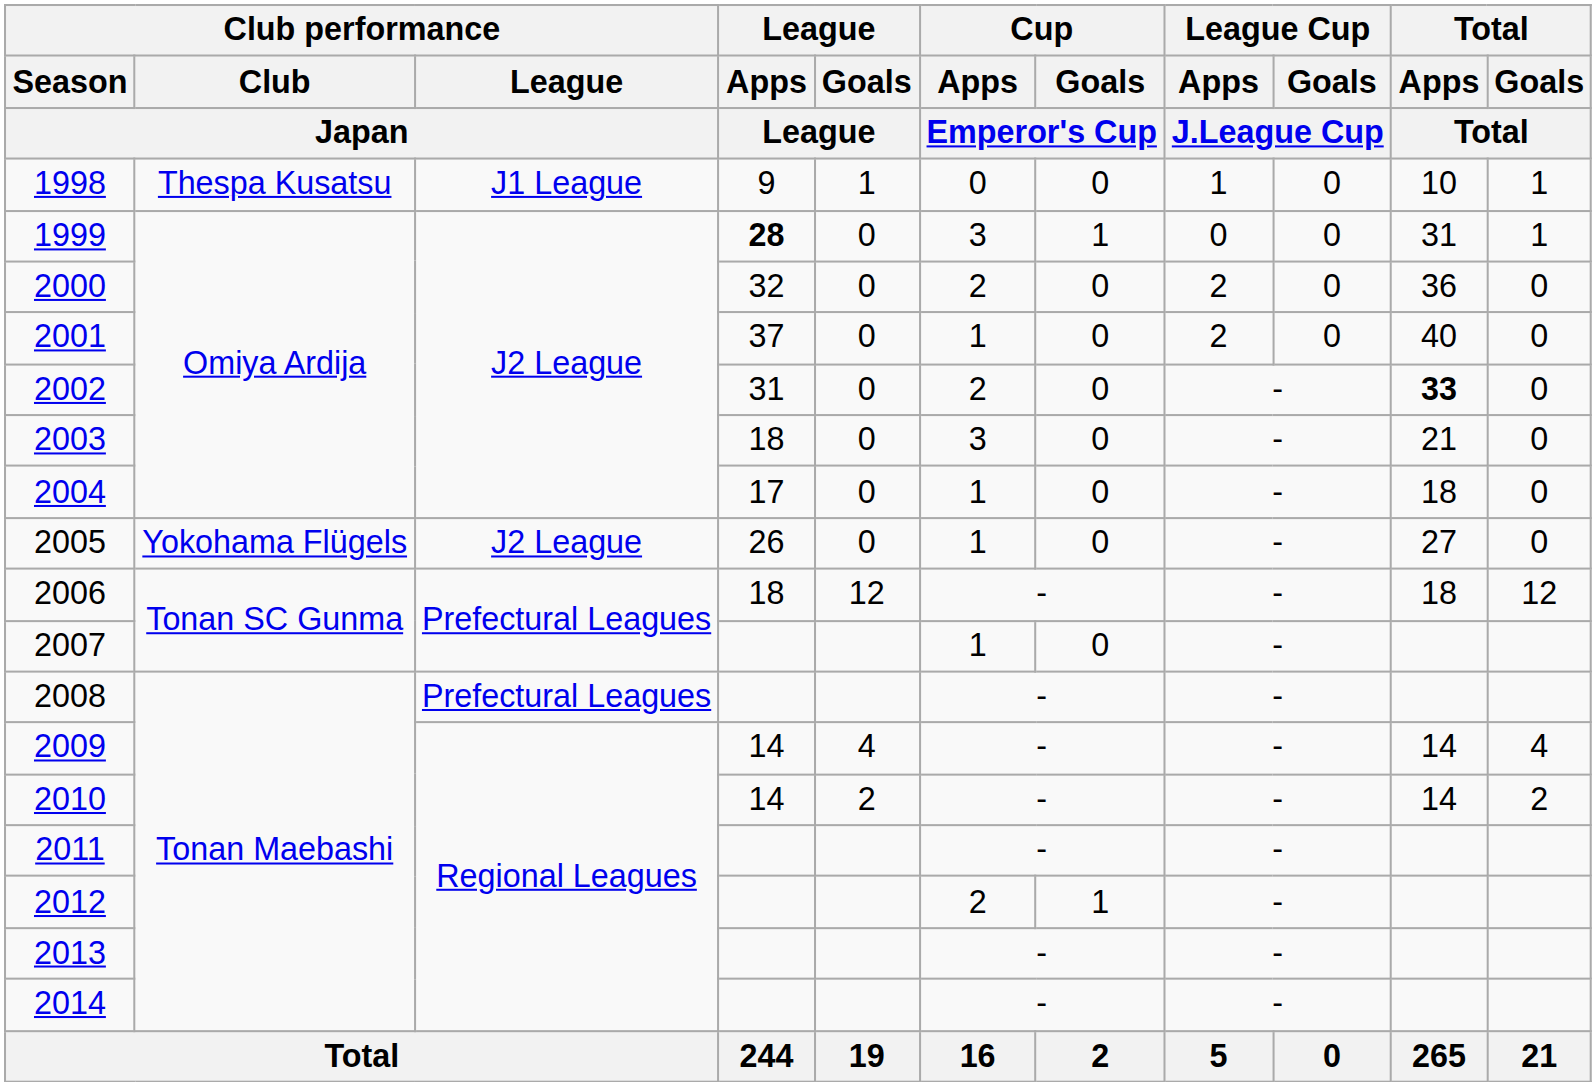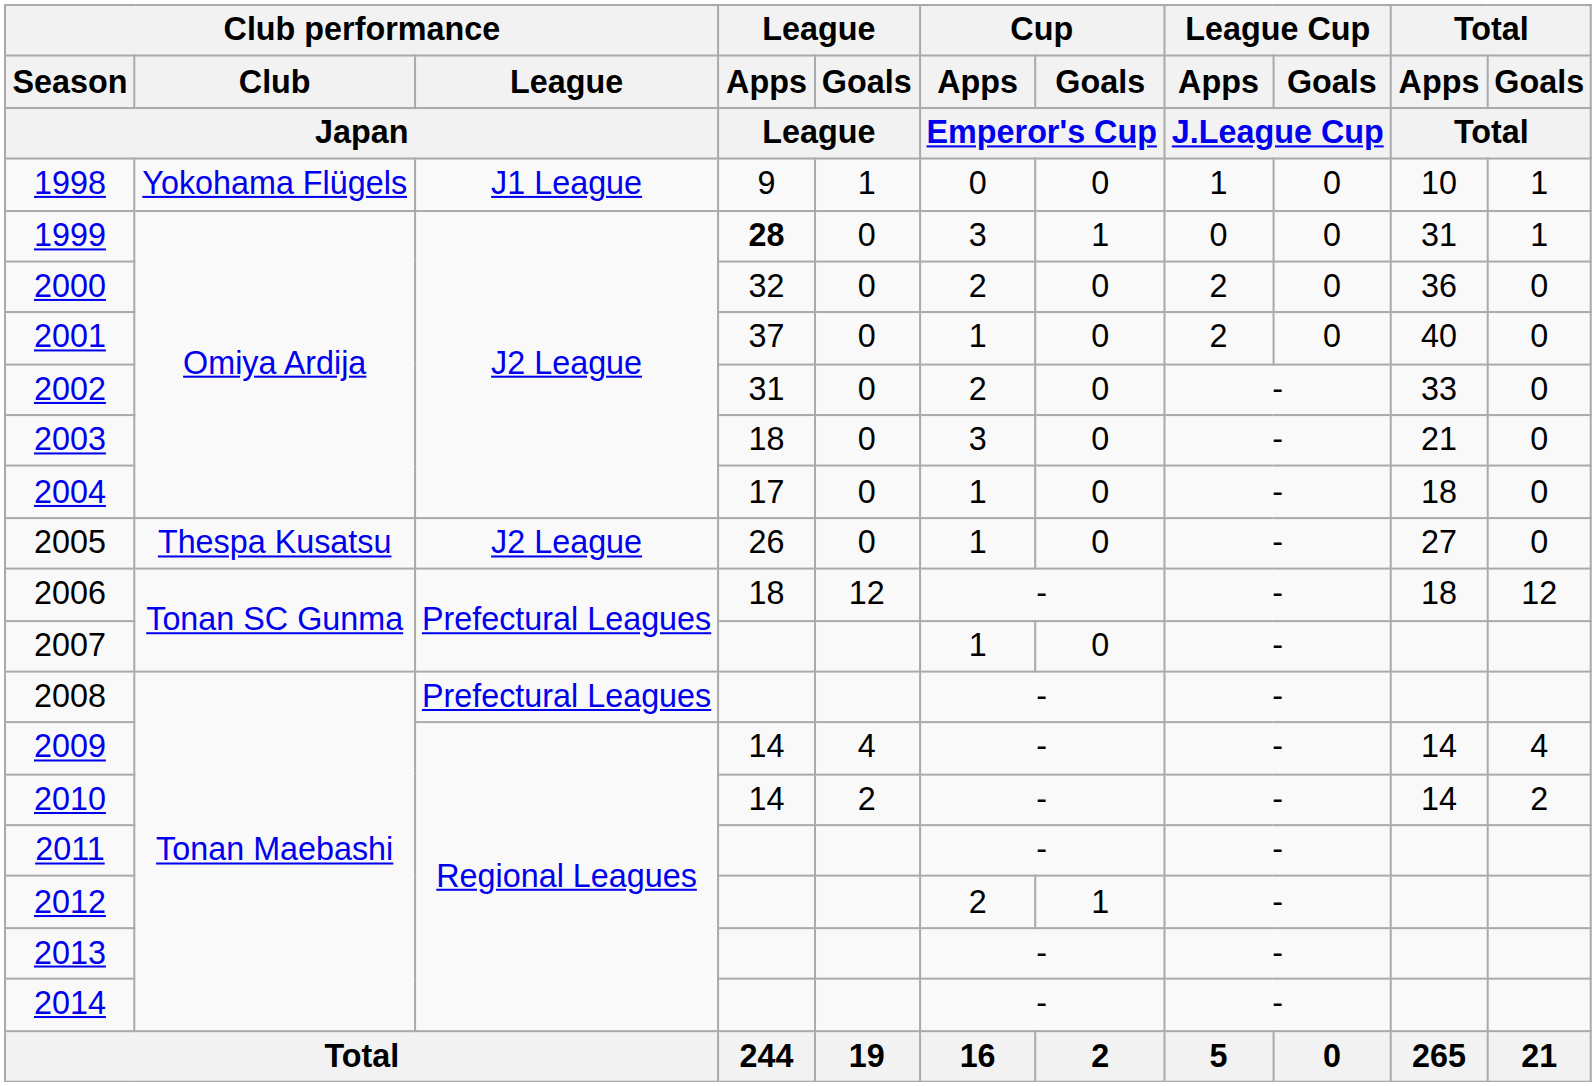1998 | Club performance / Club / Japan: Thespa Kusatsu -> Yokohama Flügels
2002 | Total / Apps / Total: bold -> normal
2005 | Club performance / Club / Japan: Yokohama Flügels -> Thespa Kusatsu
